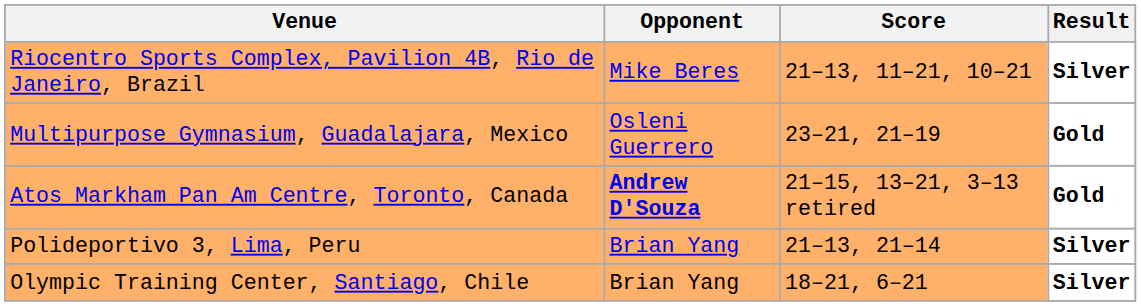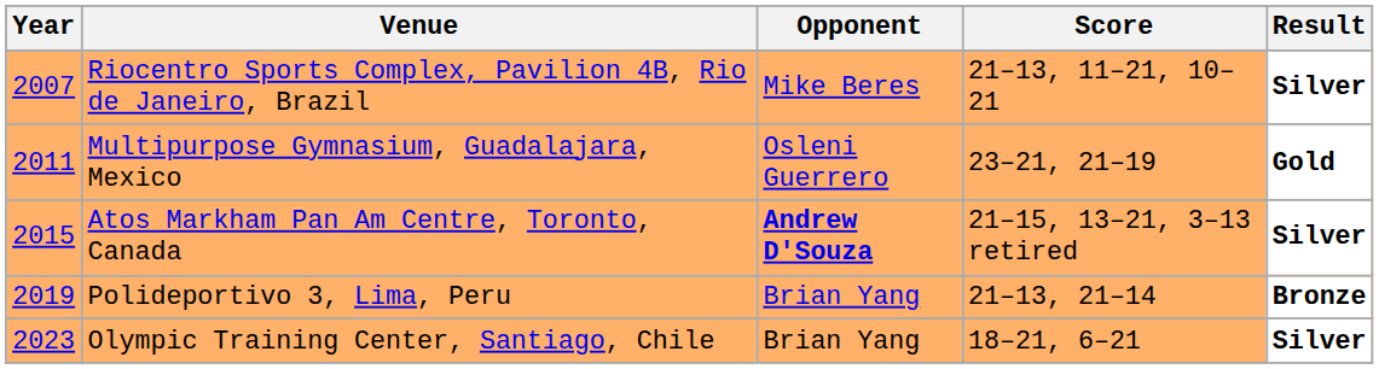+ column: Year | 2007 | 2011 | 2015 | 2019 | 2023
Atos Markham Pan Am Centre, Toronto, Canada | Result: Gold -> Silver
Polideportivo 3, Lima, Peru | Result: Silver -> Bronze
